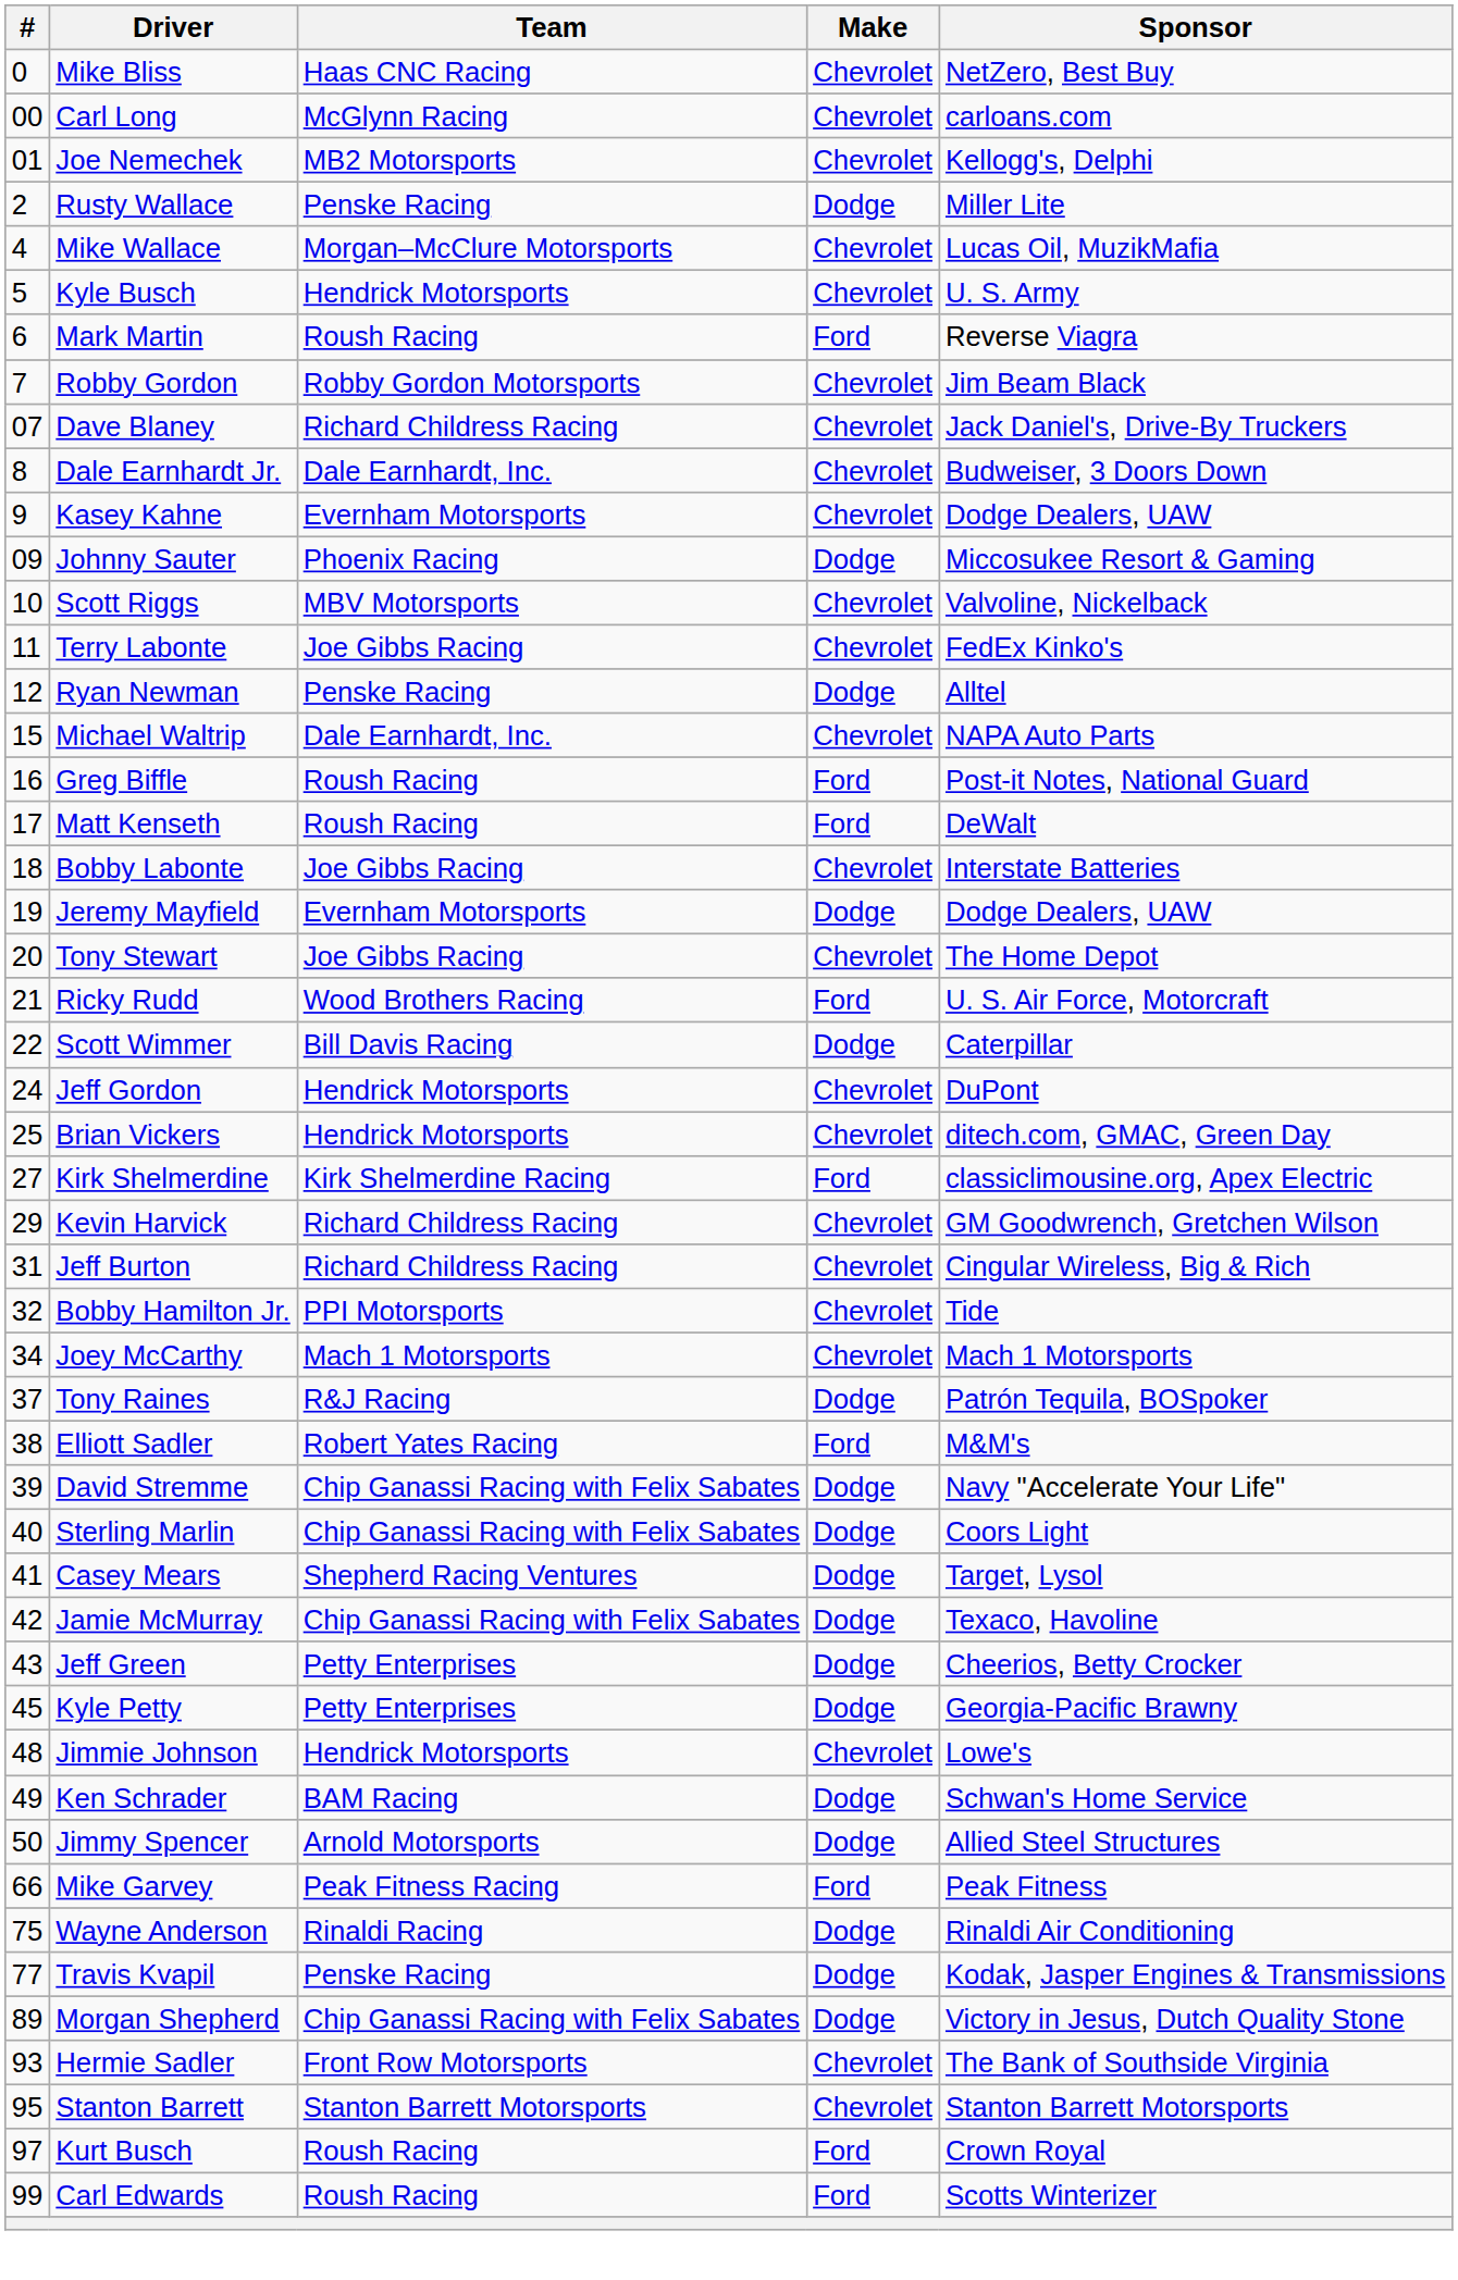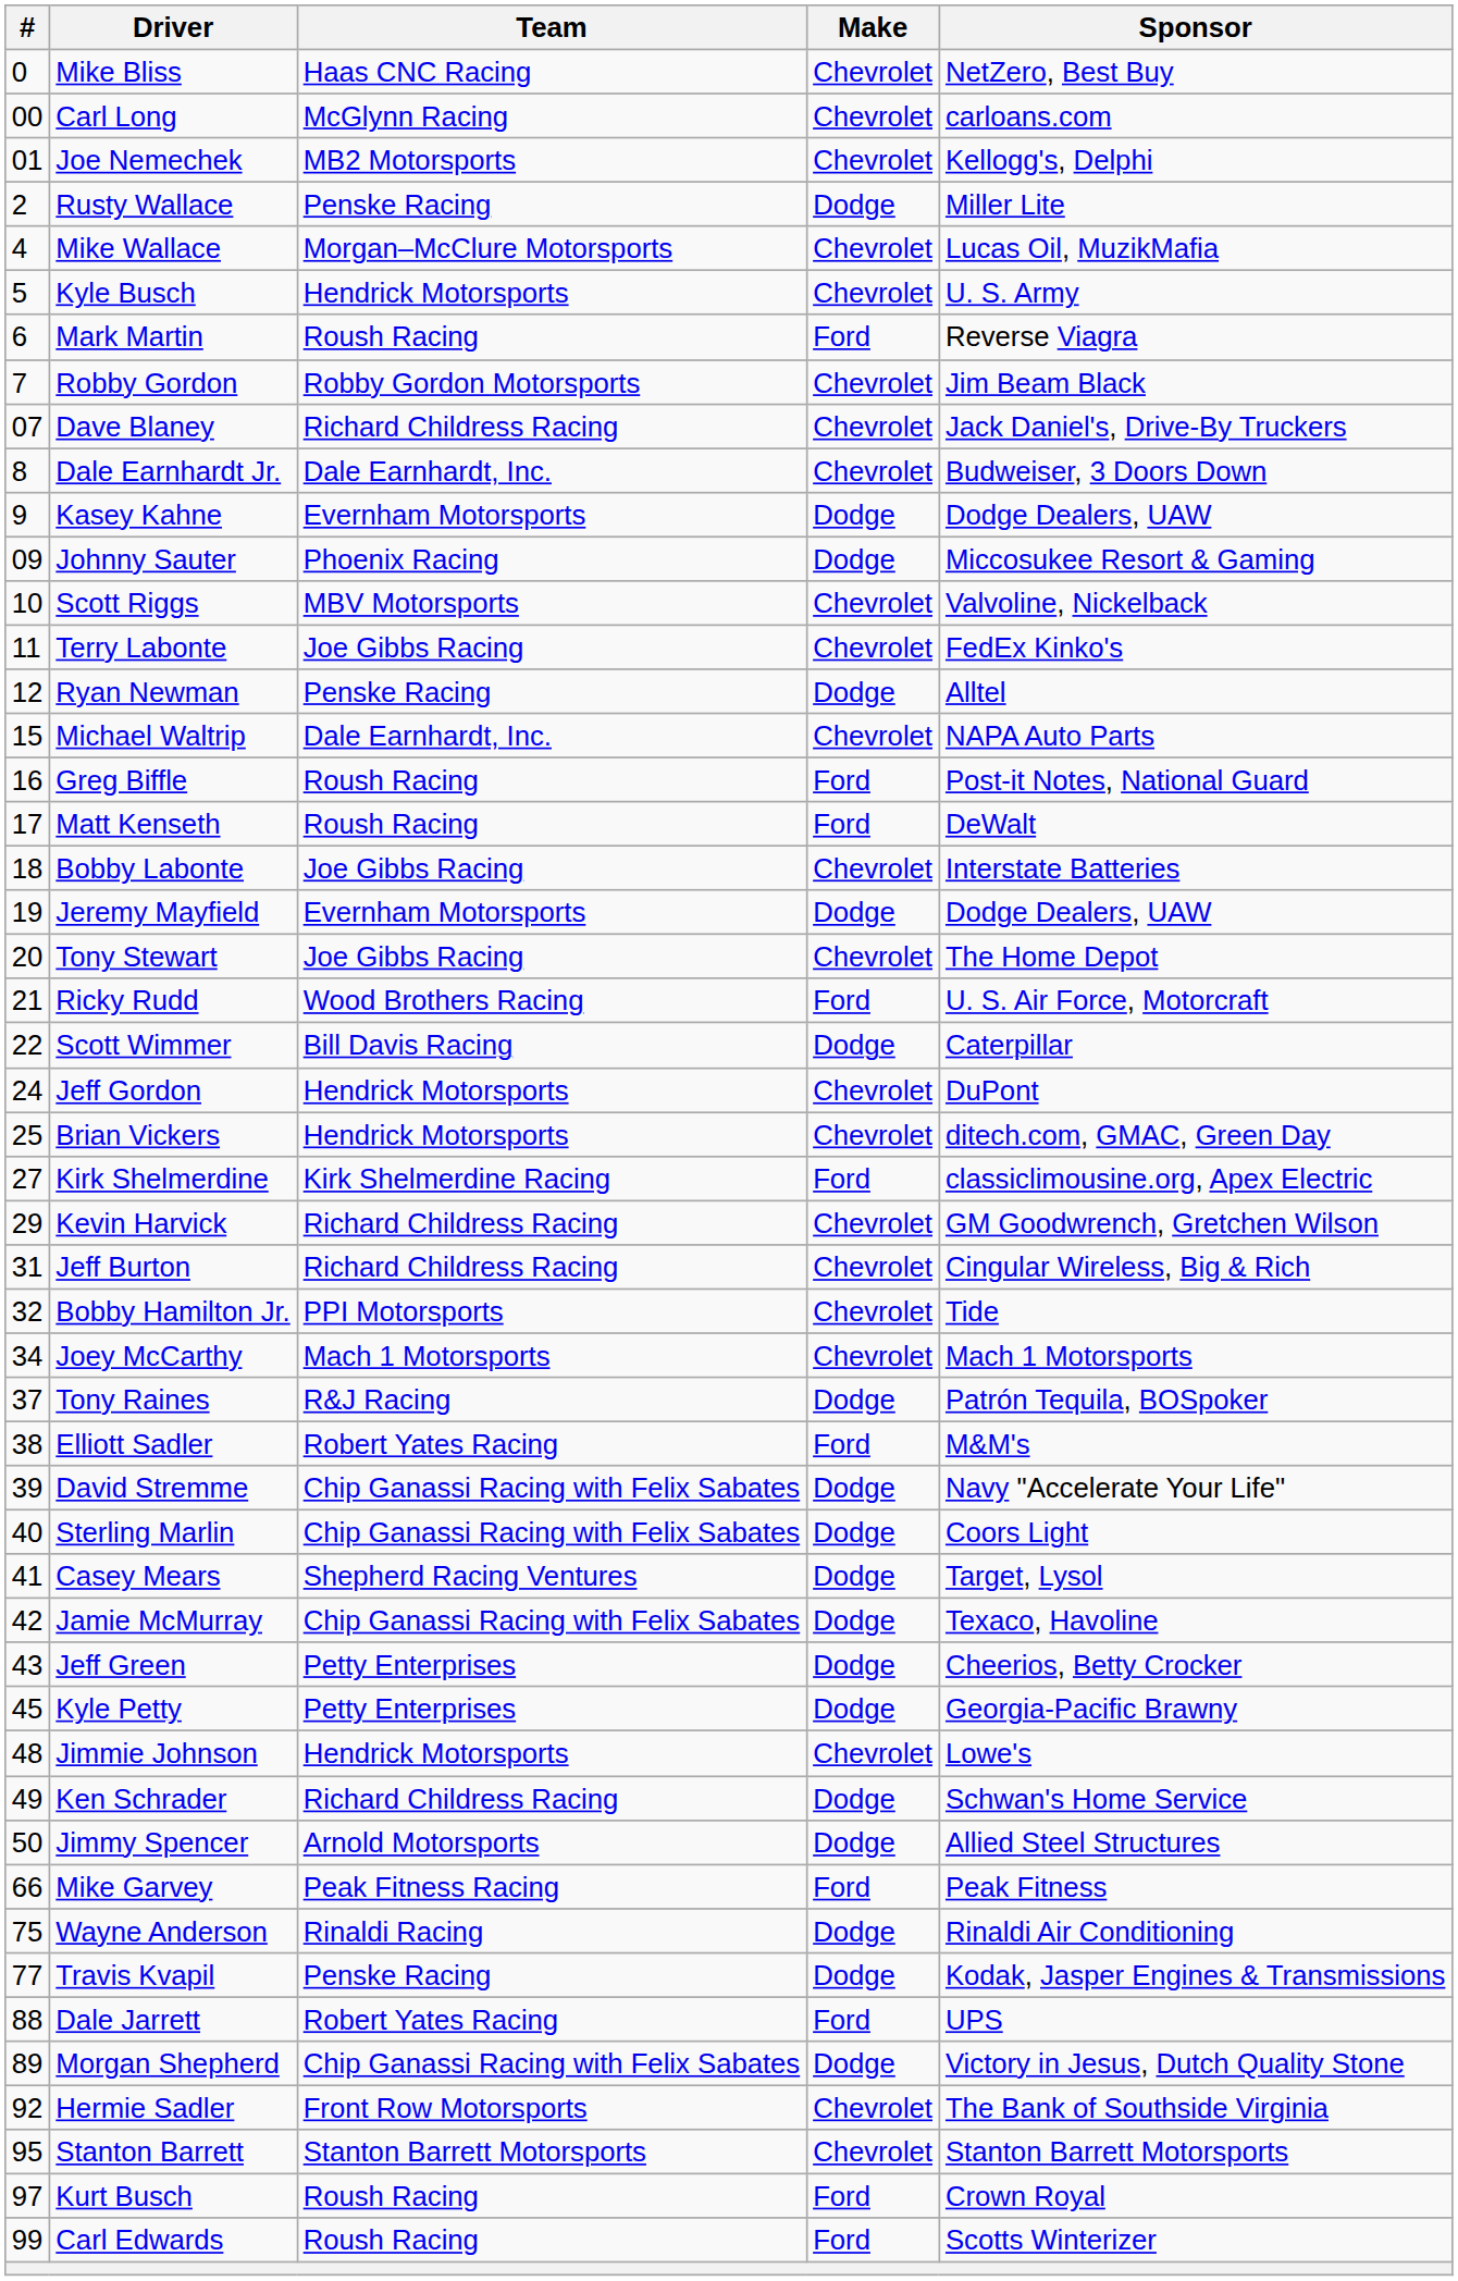Kasey Kahne | Make: Chevrolet -> Dodge
Ken Schrader | Team: BAM Racing -> Richard Childress Racing
+ row: 88 | Dale Jarrett | Robert Yates Racing | Ford | UPS
Hermie Sadler | #: 93 -> 92
